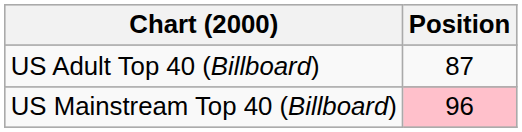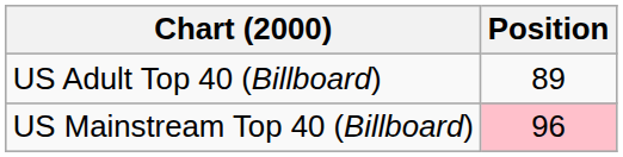US Adult Top 40 (Billboard) | Position: 87 -> 89
